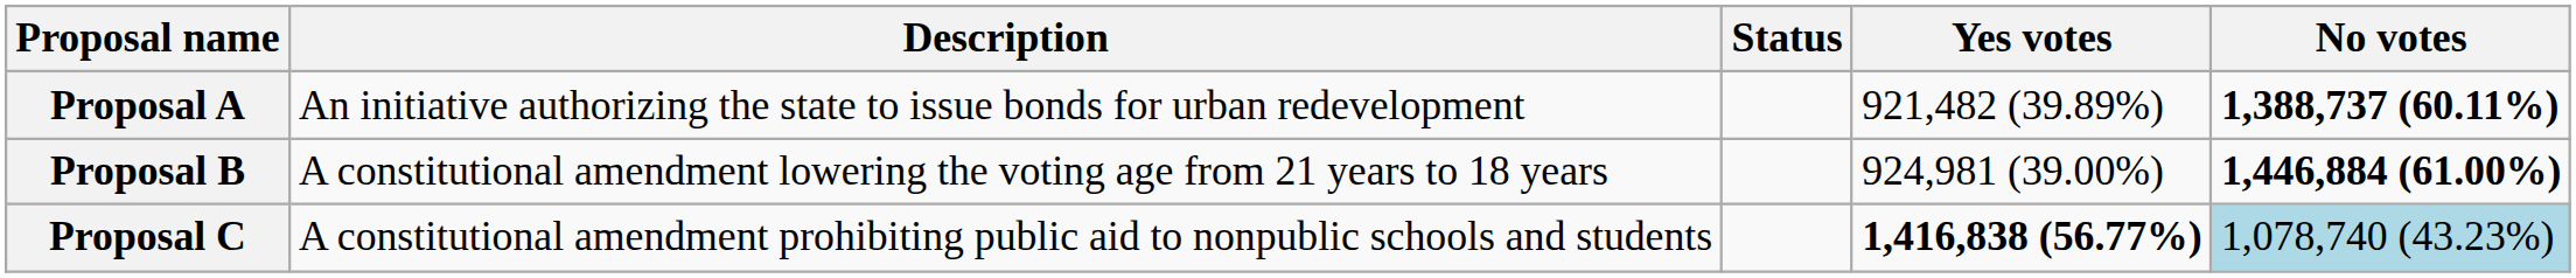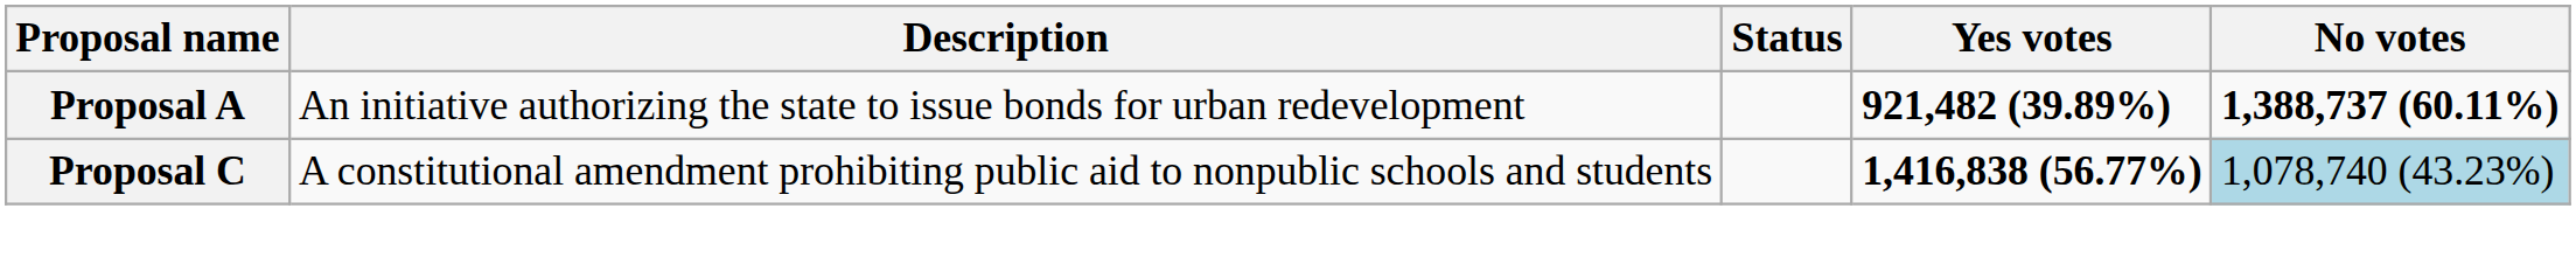Proposal A | Yes votes: normal -> bold
- row: Proposal B | A constitutional amendment lowering the voting age from 21 years to 18 years | 924,981 (39.00%) | 1,446,884 (61.00%)
